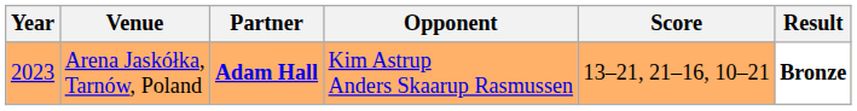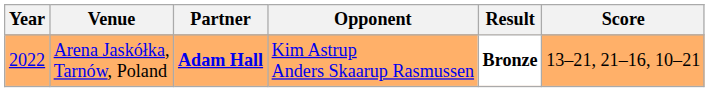columns swapped: Score <-> Result
Arena Jaskółka, Tarnów, Poland | Year: 2023 -> 2022
